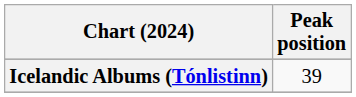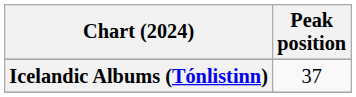Icelandic Albums (Tónlistinn) | Peak position: 39 -> 37
